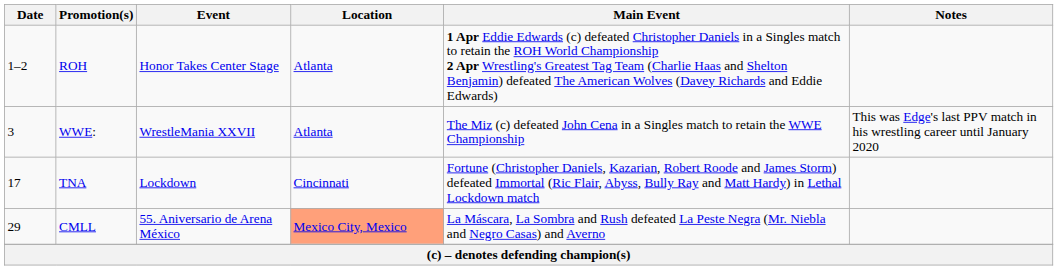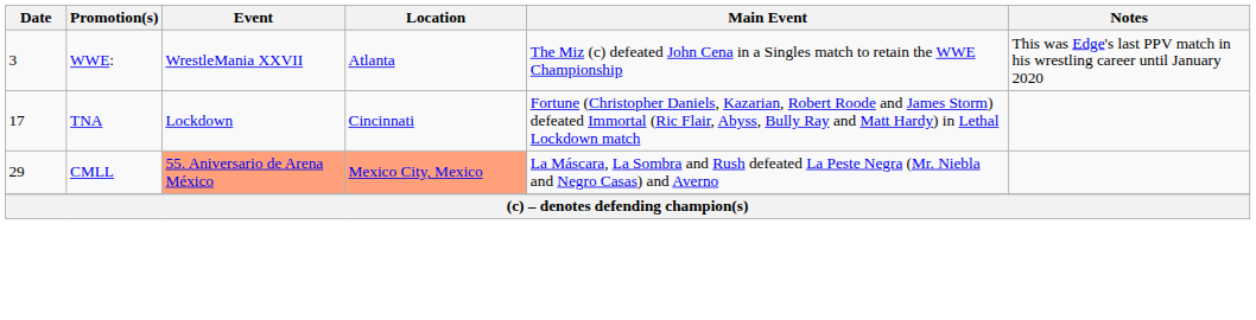- row: 1–2 | ROH | Honor Takes Center Stage | Atlanta | 1 Apr Eddie Edwards (c) defeated Christopher Daniels in a Singles match to retain the ROH World Championship 2 Apr Wrestling's Greatest Tag Team (Charlie Haas and Shelton Benjamin) defeated The American Wolves (Davey Richards and Eddie Edwards)
CMLL | Event: no background -> lightsalmon background
